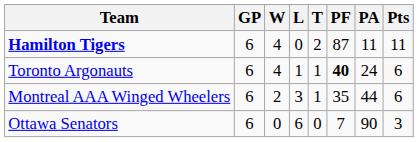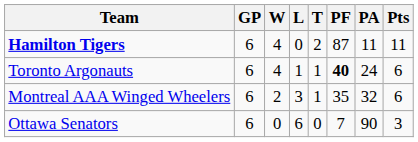Montreal AAA Winged Wheelers | PA: 44 -> 32
